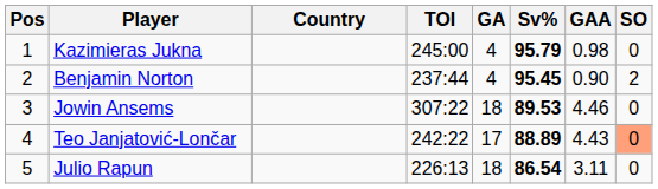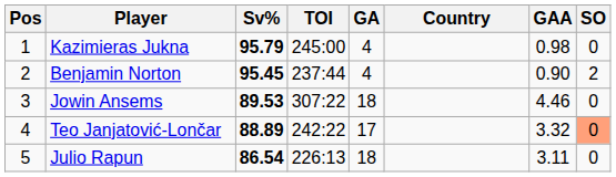columns swapped: Country <-> Sv%
Teo Janjatović-Lončar | GAA: 4.43 -> 3.32
